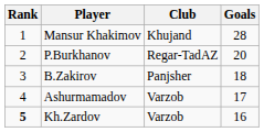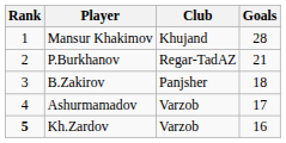P.Burkhanov | Goals: 20 -> 21
